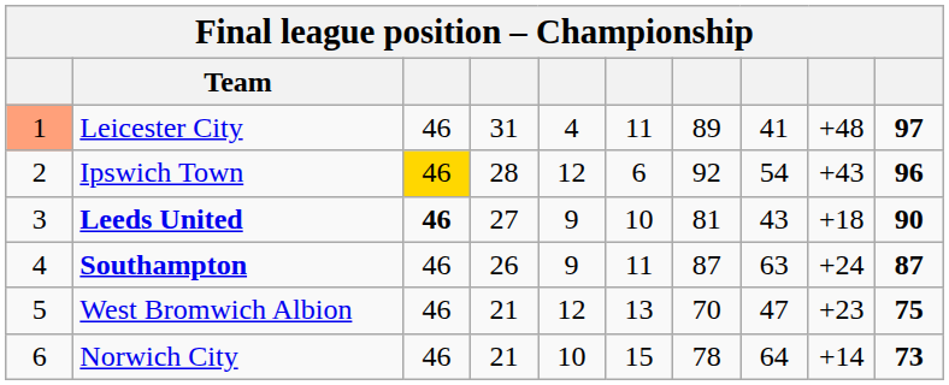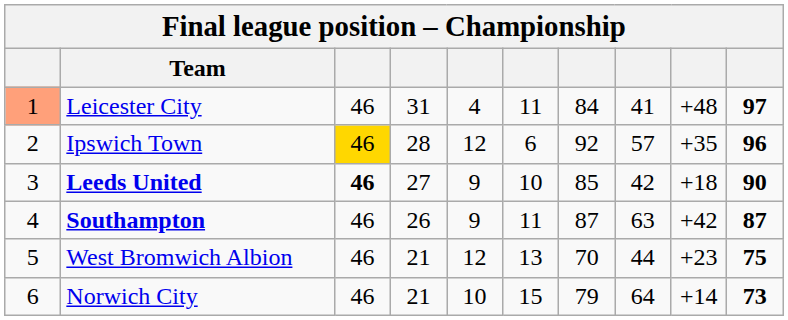Leicester City | column 7: 89 -> 84
Ipswich Town | column 8: 54 -> 57
Ipswich Town | column 9: +43 -> +35
Leeds United | column 7: 81 -> 85
Leeds United | column 8: 43 -> 42
Southampton | column 9: +24 -> +42
West Bromwich Albion | column 8: 47 -> 44
Norwich City | column 7: 78 -> 79
